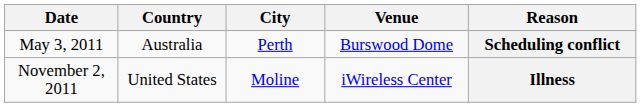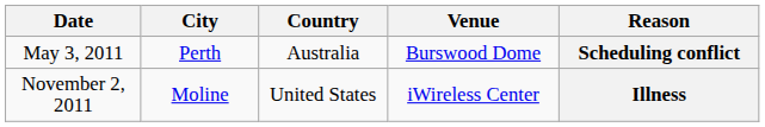columns swapped: City <-> Country
